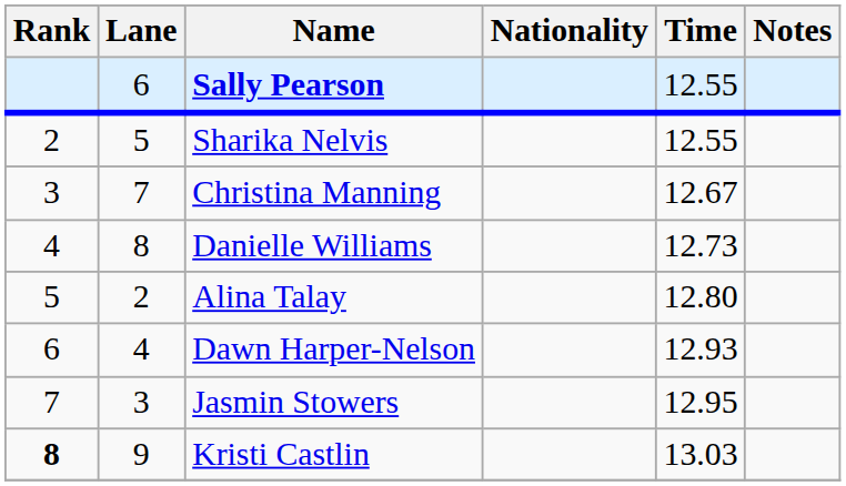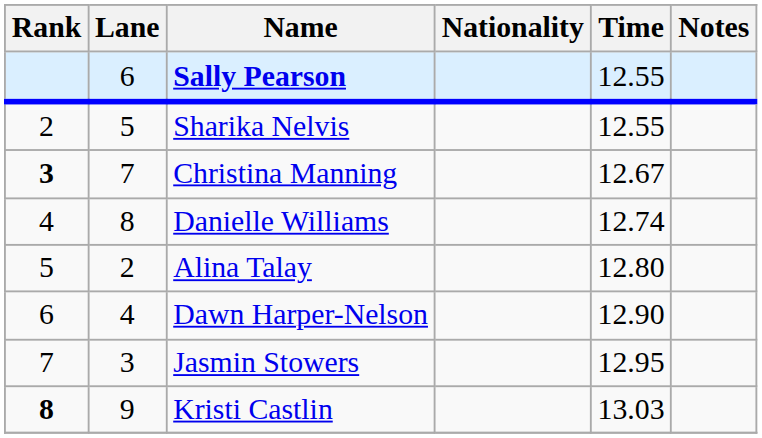Christina Manning | Rank: normal -> bold
Danielle Williams | Time: 12.73 -> 12.74
Dawn Harper-Nelson | Time: 12.93 -> 12.90
